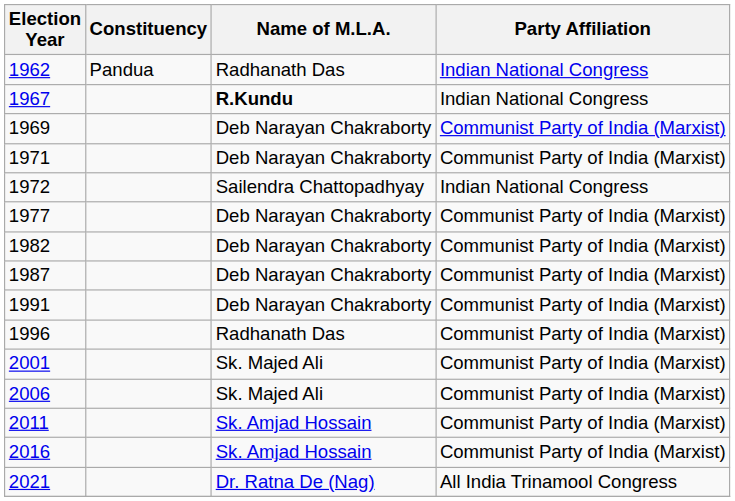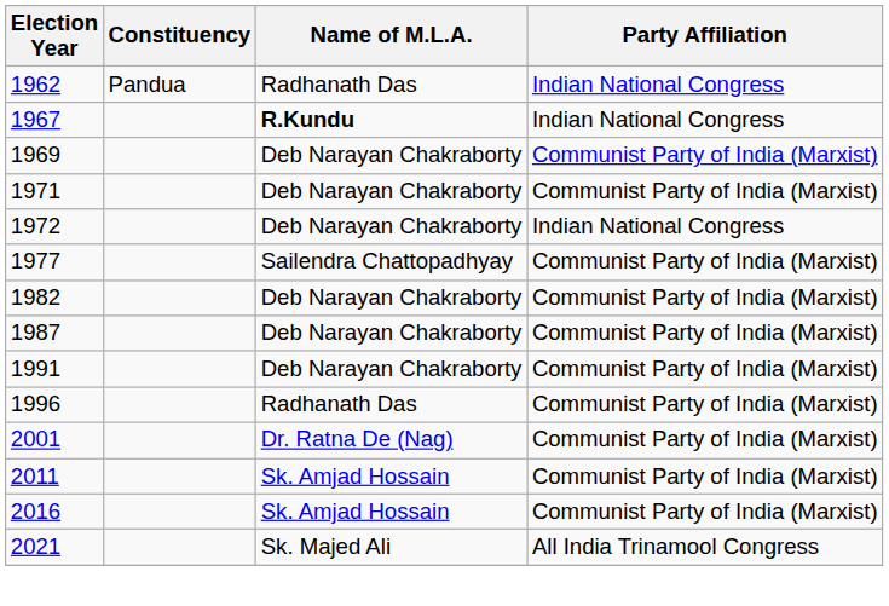1972 | Name of M.L.A.: Sailendra Chattopadhyay -> Deb Narayan Chakraborty
1977 | Name of M.L.A.: Deb Narayan Chakraborty -> Sailendra Chattopadhyay
2001 | Name of M.L.A.: Sk. Majed Ali -> Dr. Ratna De (Nag)
- row: 2006 | Sk. Majed Ali | Communist Party of India (Marxist)
2021 | Name of M.L.A.: Dr. Ratna De (Nag) -> Sk. Majed Ali
